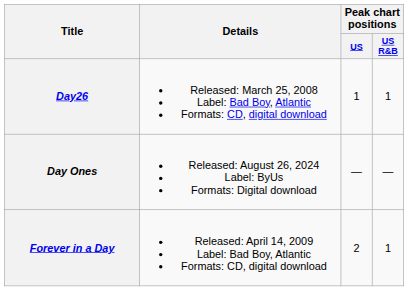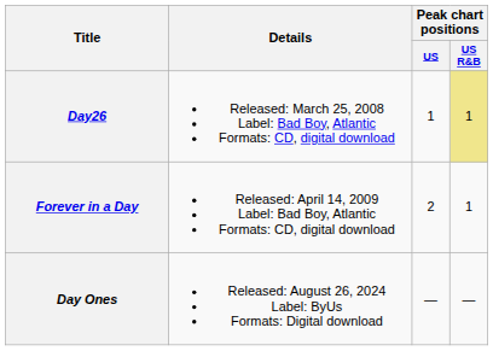Day26 | Peak chart positions / US R&B: no background -> khaki background
rows swapped: Forever in a Day <-> Day Ones
